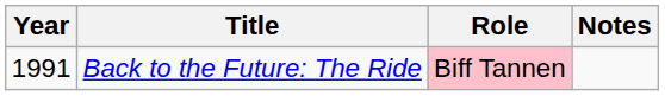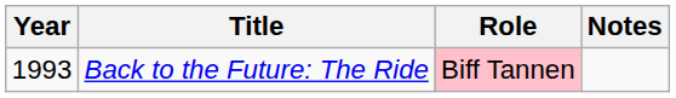Back to the Future: The Ride | Year: 1991 -> 1993
